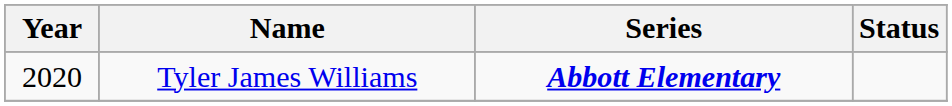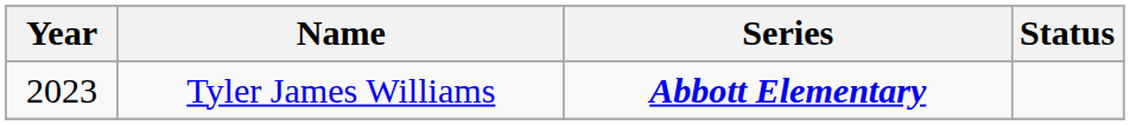Tyler James Williams | Year: 2020 -> 2023
